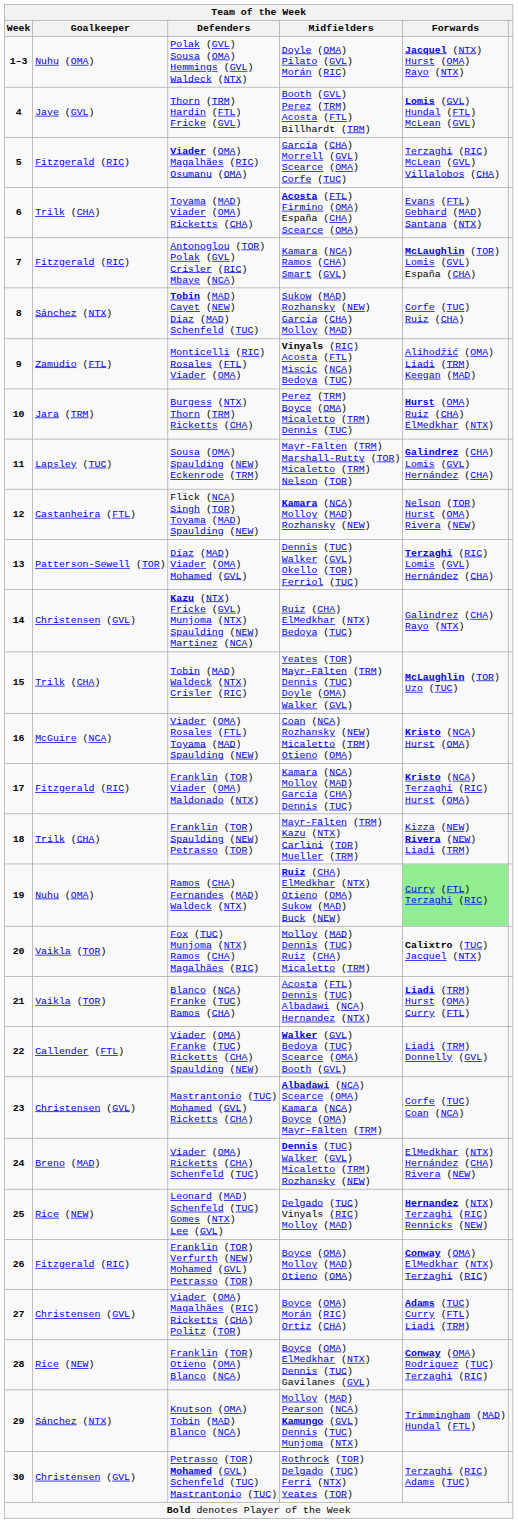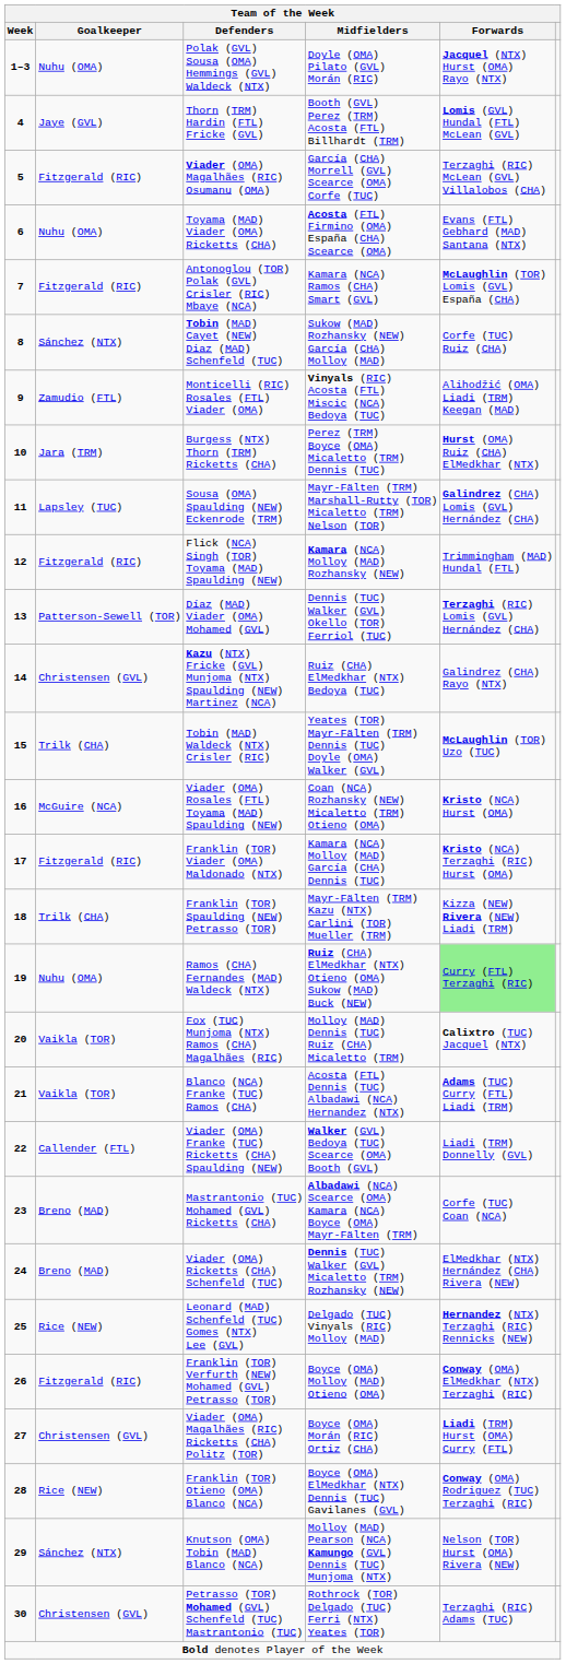Toyama (MAD) Viader (OMA) Ricketts (CHA) | Goalkeeper: Trilk (CHA) -> Nuhu (OMA)
Flick (NCA) Singh (TOR) Toyama (MAD) Spaulding (NEW) | Goalkeeper: Castanheira (FTL) -> Fitzgerald (RIC)
Flick (NCA) Singh (TOR) Toyama (MAD) Spaulding (NEW) | Forwards: Nelson (TOR) Hurst (OMA) Rivera (NEW) -> Trimmingham (MAD) Hundal (FTL)
Blanco (NCA) Franke (TUC) Ramos (CHA) | Forwards: Liadi (TRM) Hurst (OMA) Curry (FTL) -> Adams (TUC) Curry (FTL) Liadi (TRM)
Mastrantonio (TUC) Mohamed (GVL) Ricketts (CHA) | Goalkeeper: Christensen (GVL) -> Breno (MAD)
Viader (OMA) Magalhães (RIC) Ricketts (CHA) Politz (TOR) | Forwards: Adams (TUC) Curry (FTL) Liadi (TRM) -> Liadi (TRM) Hurst (OMA) Curry (FTL)
Knutson (OMA) Tobin (MAD) Blanco (NCA) | Forwards: Trimmingham (MAD) Hundal (FTL) -> Nelson (TOR) Hurst (OMA) Rivera (NEW)
